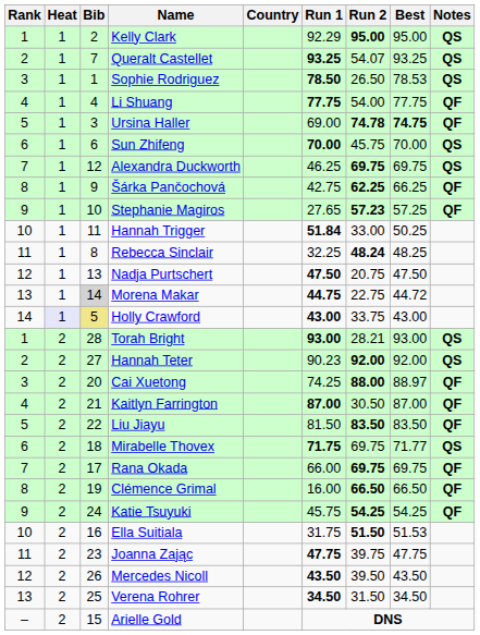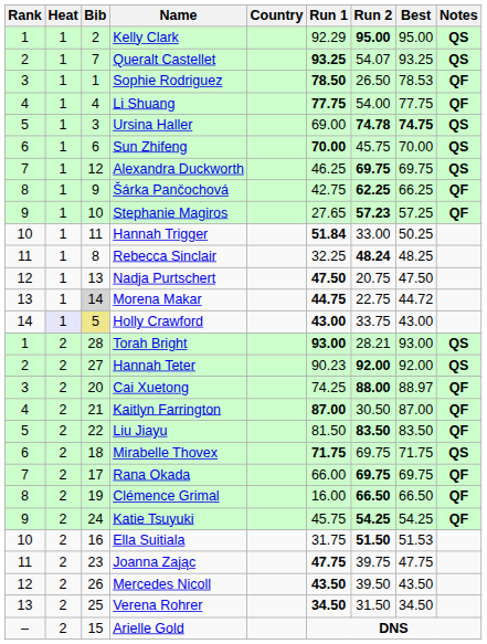Sophie Rodriguez | Notes: QS -> QF
Ursina Haller | Notes: QF -> QS
Mirabelle Thovex | Best: 71.77 -> 71.75
